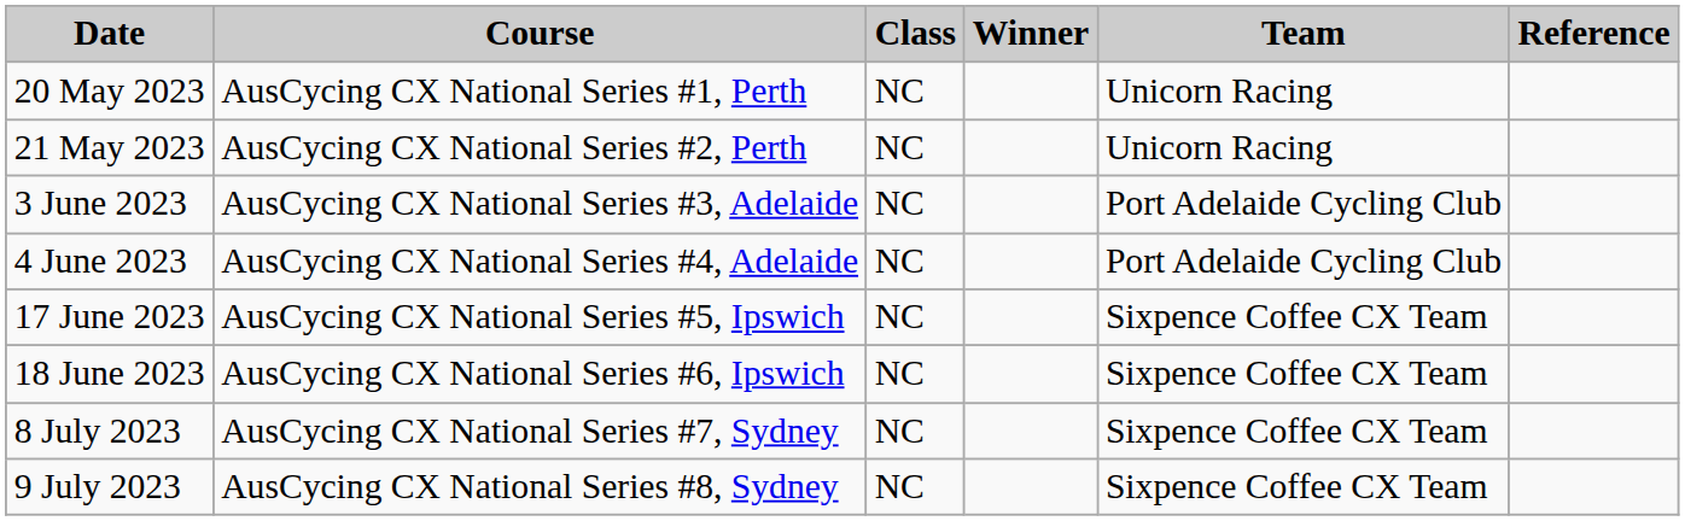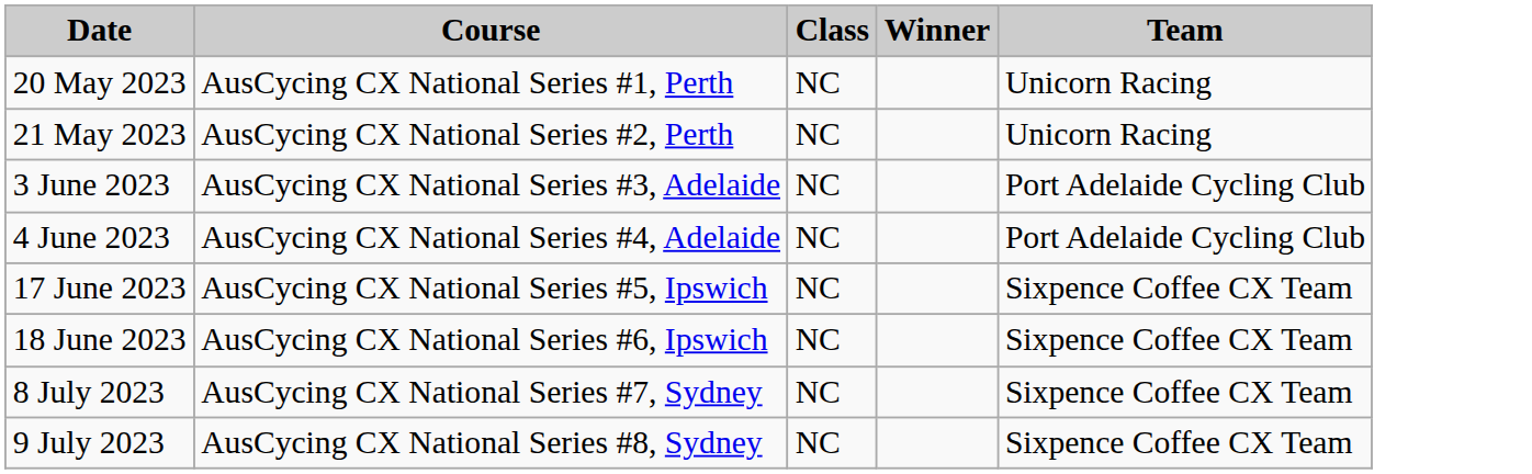- column: Reference
